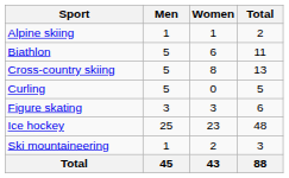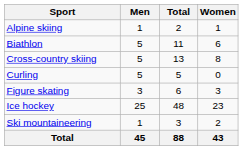columns swapped: Women <-> Total
